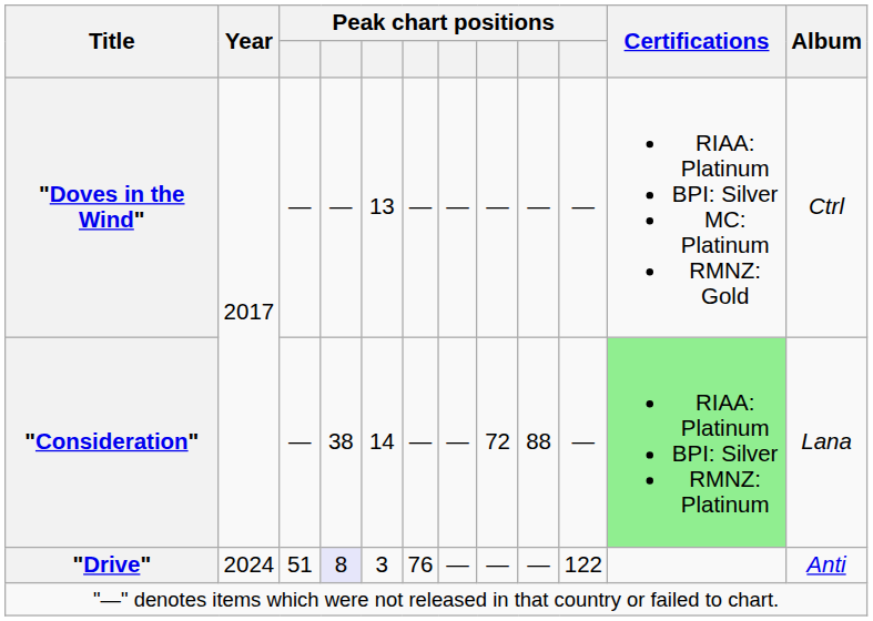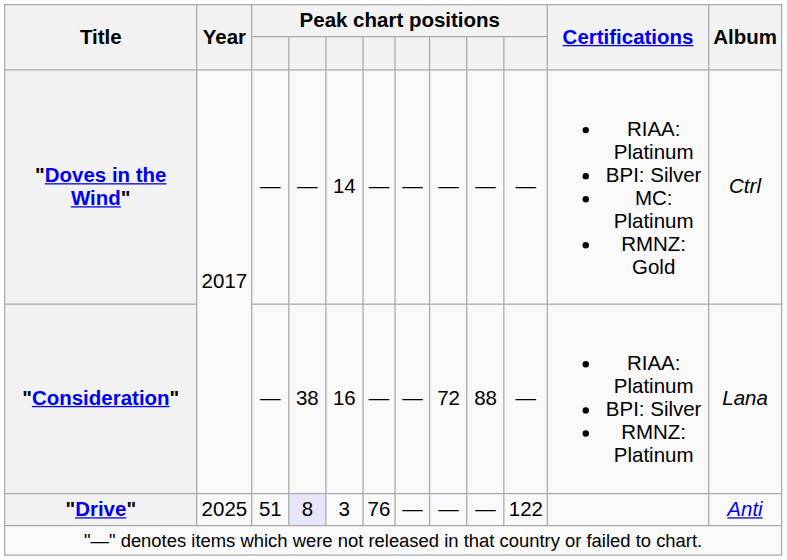"Doves in the Wind" | column 5: 13 -> 14
"Consideration" | column 5: 14 -> 16
"Consideration" | Certifications: lightgreen background -> no background
"Drive" | Year: 2024 -> 2025
